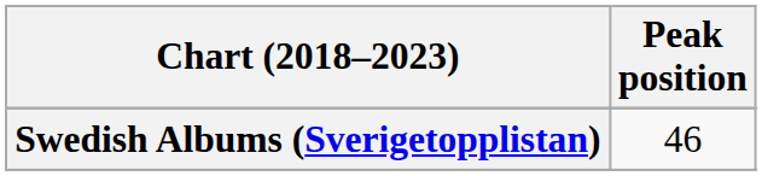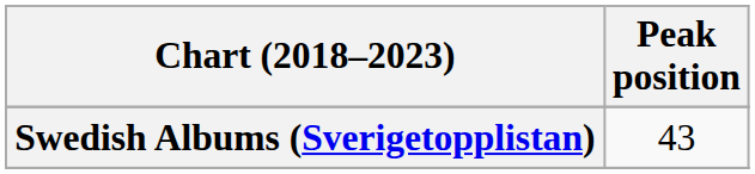Swedish Albums (Sverigetopplistan) | Peak position: 46 -> 43
